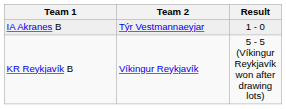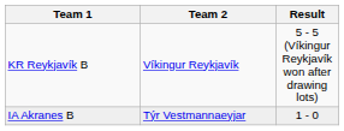rows swapped: KR Reykjavík B <-> IA Akranes B
